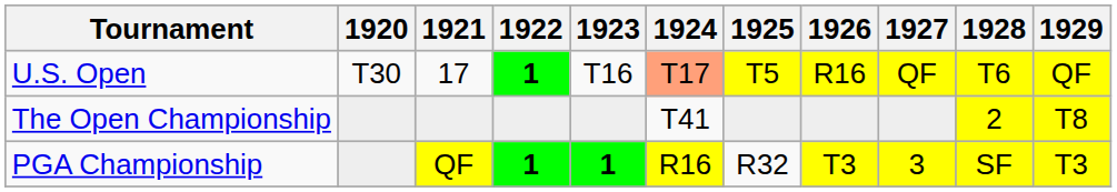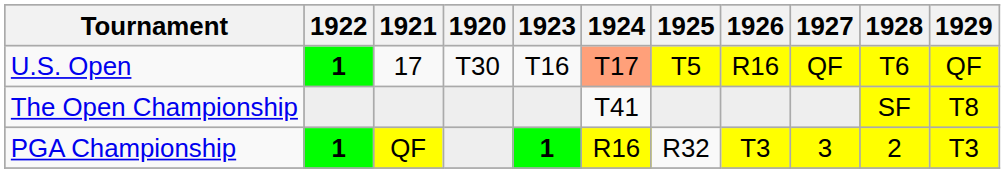columns swapped: 1920 <-> 1922
The Open Championship | 1928: 2 -> SF
PGA Championship | 1928: SF -> 2
